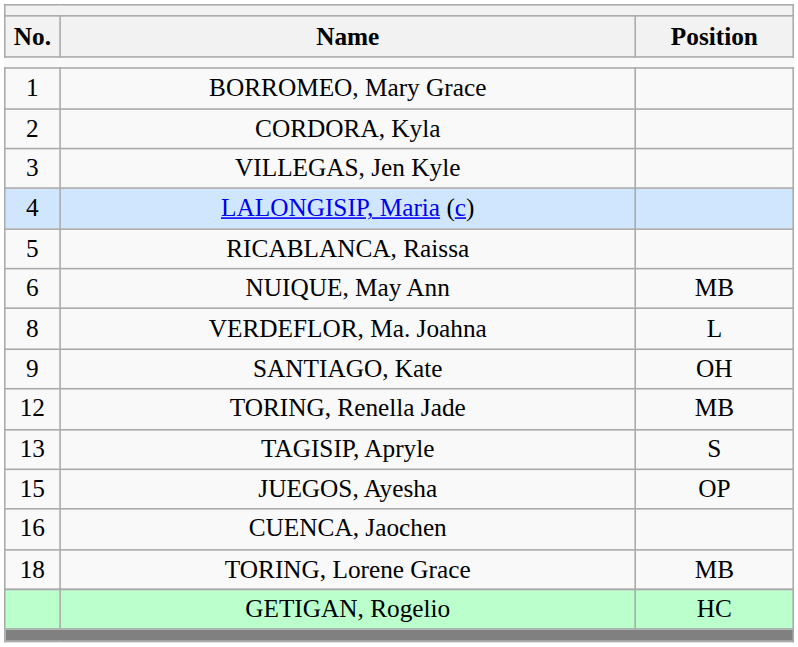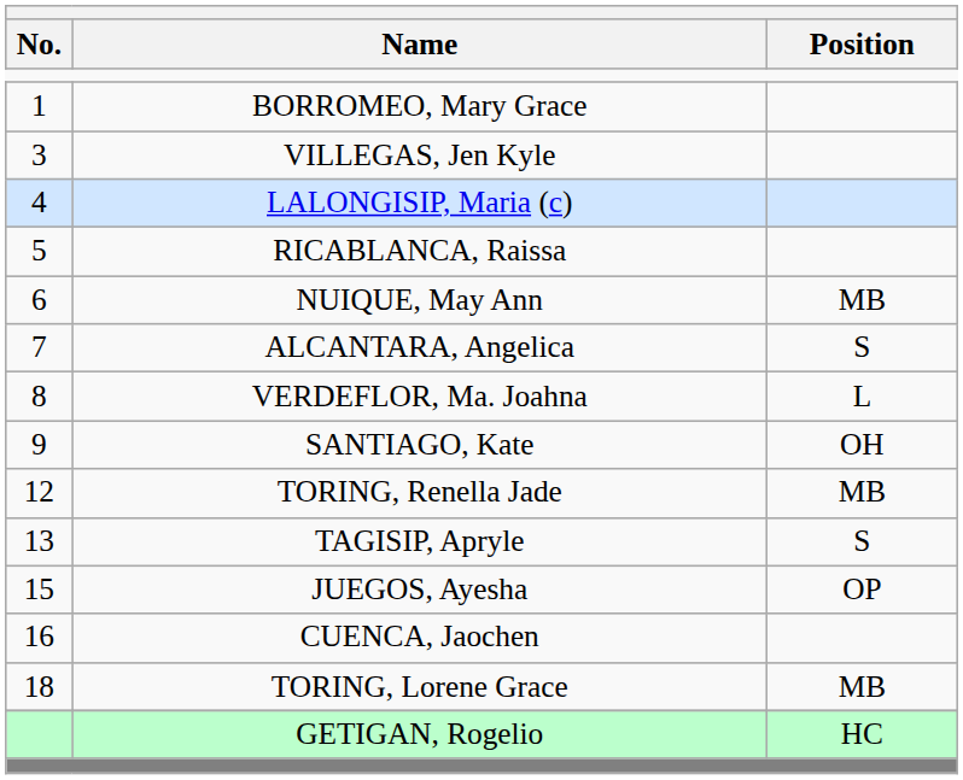- row: 2 | CORDORA, Kyla
+ row: 7 | ALCANTARA, Angelica | S
